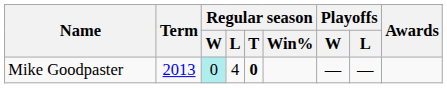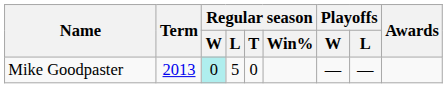Mike Goodpaster | Regular season / L: 4 -> 5
Mike Goodpaster | Regular season / T: bold -> normal
